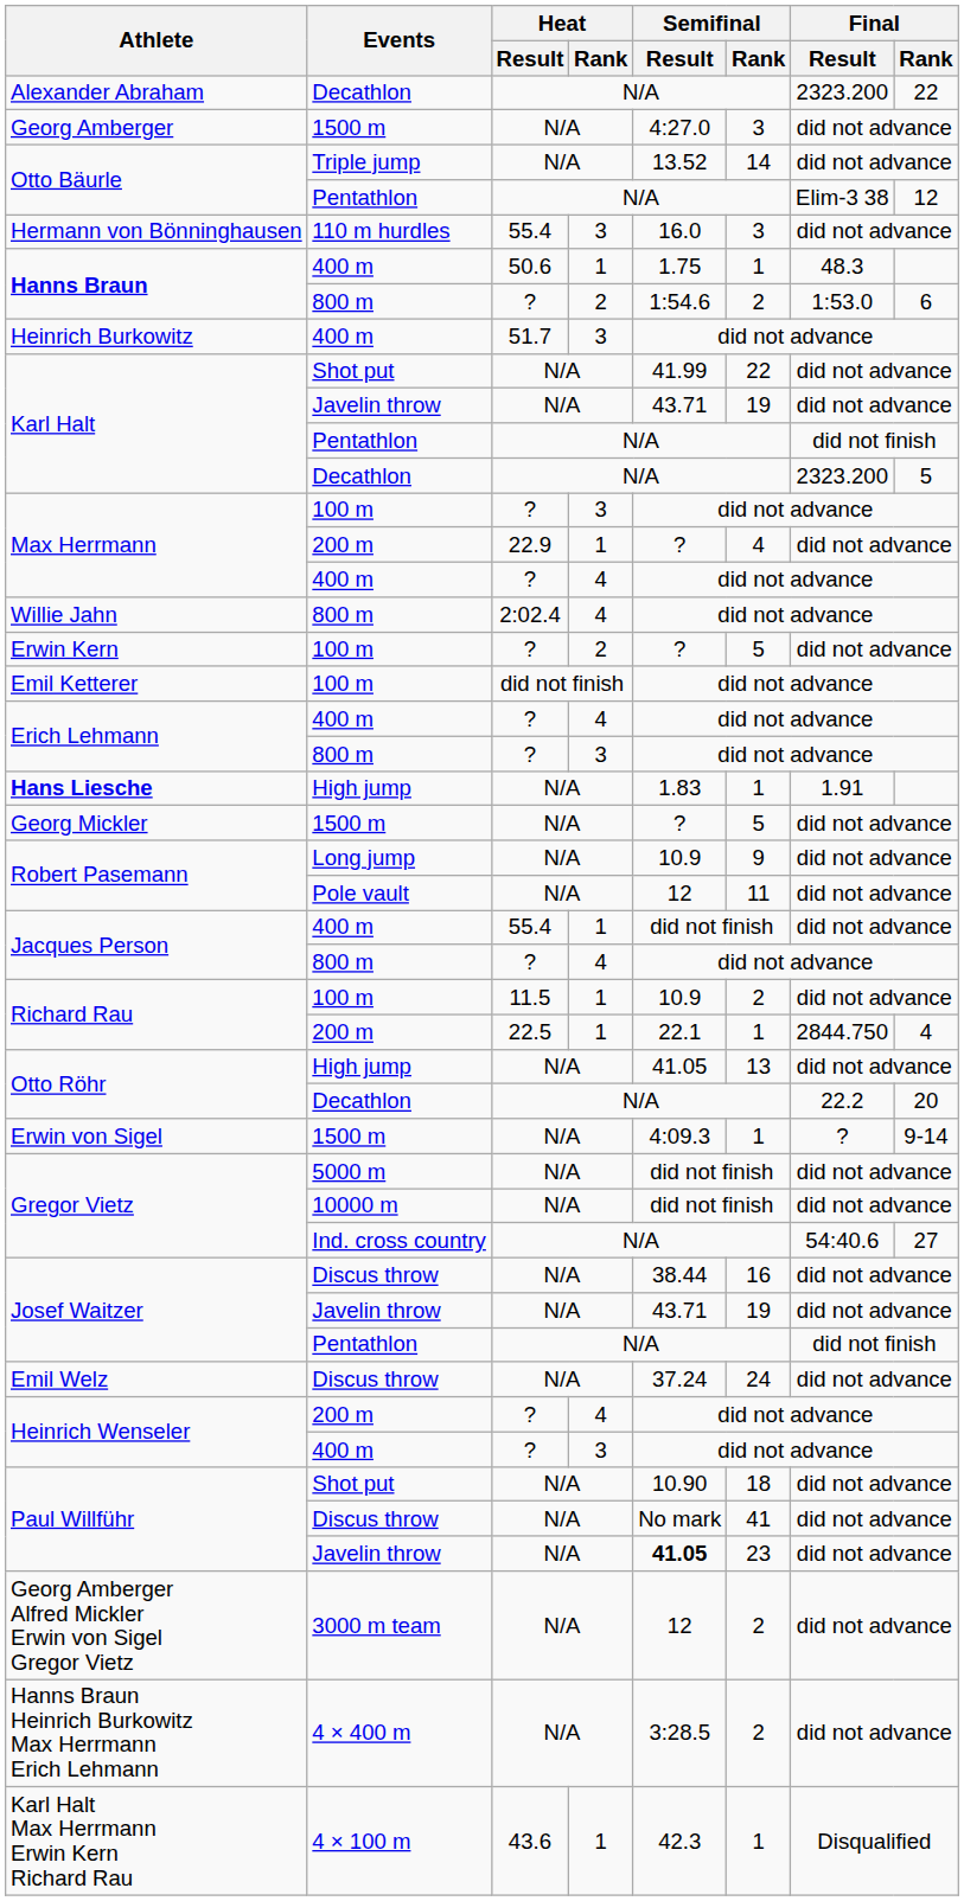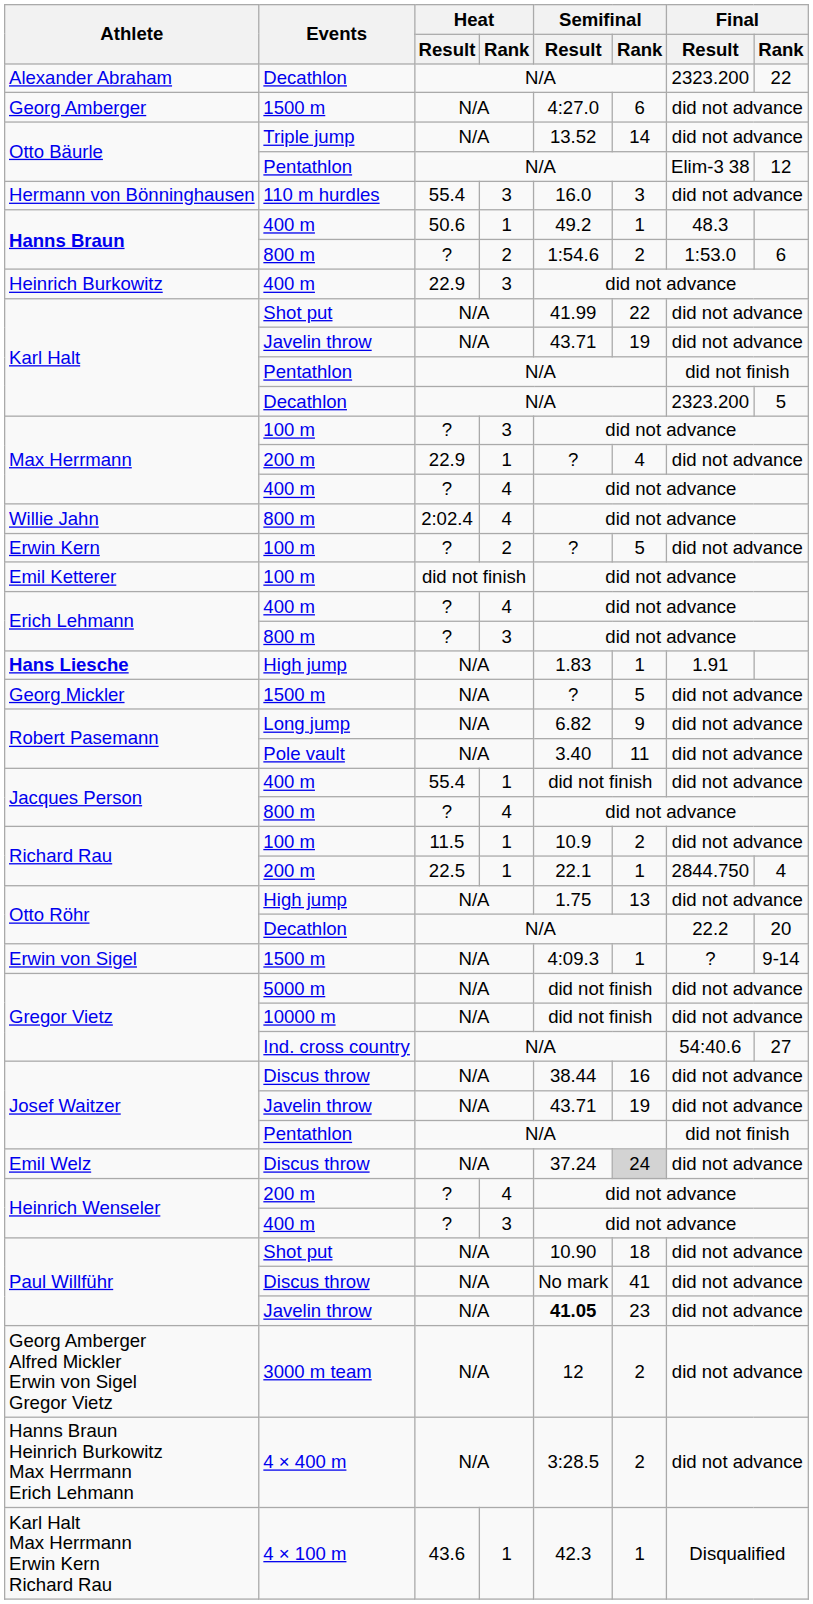Georg Amberger | Semifinal / Rank: 3 -> 6
Hanns Braun / 400 m | Semifinal / Result: 1.75 -> 49.2
Heinrich Burkowitz | Heat / Result: 51.7 -> 22.9
Robert Pasemann / Long jump | Semifinal / Result: 10.9 -> 6.82
Robert Pasemann / Pole vault | Semifinal / Result: 12 -> 3.40
Otto Röhr / High jump | Semifinal / Result: 41.05 -> 1.75
Emil Welz | Semifinal / Rank: no background -> lightgrey background
